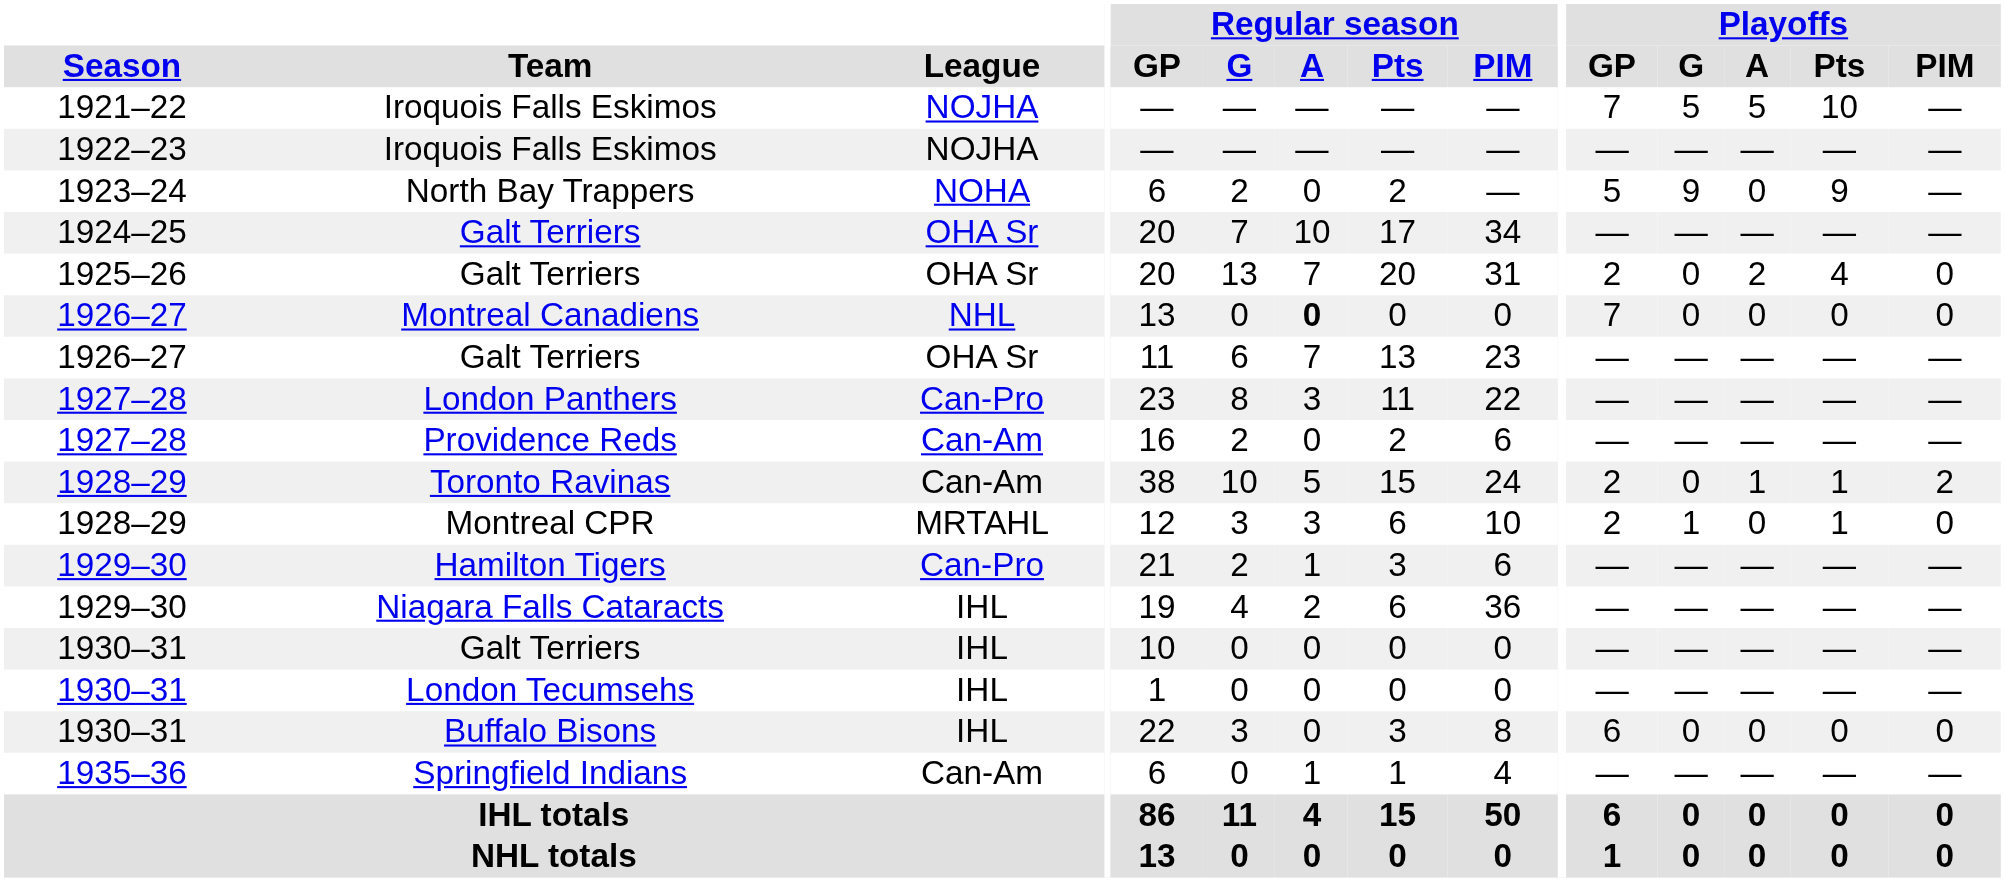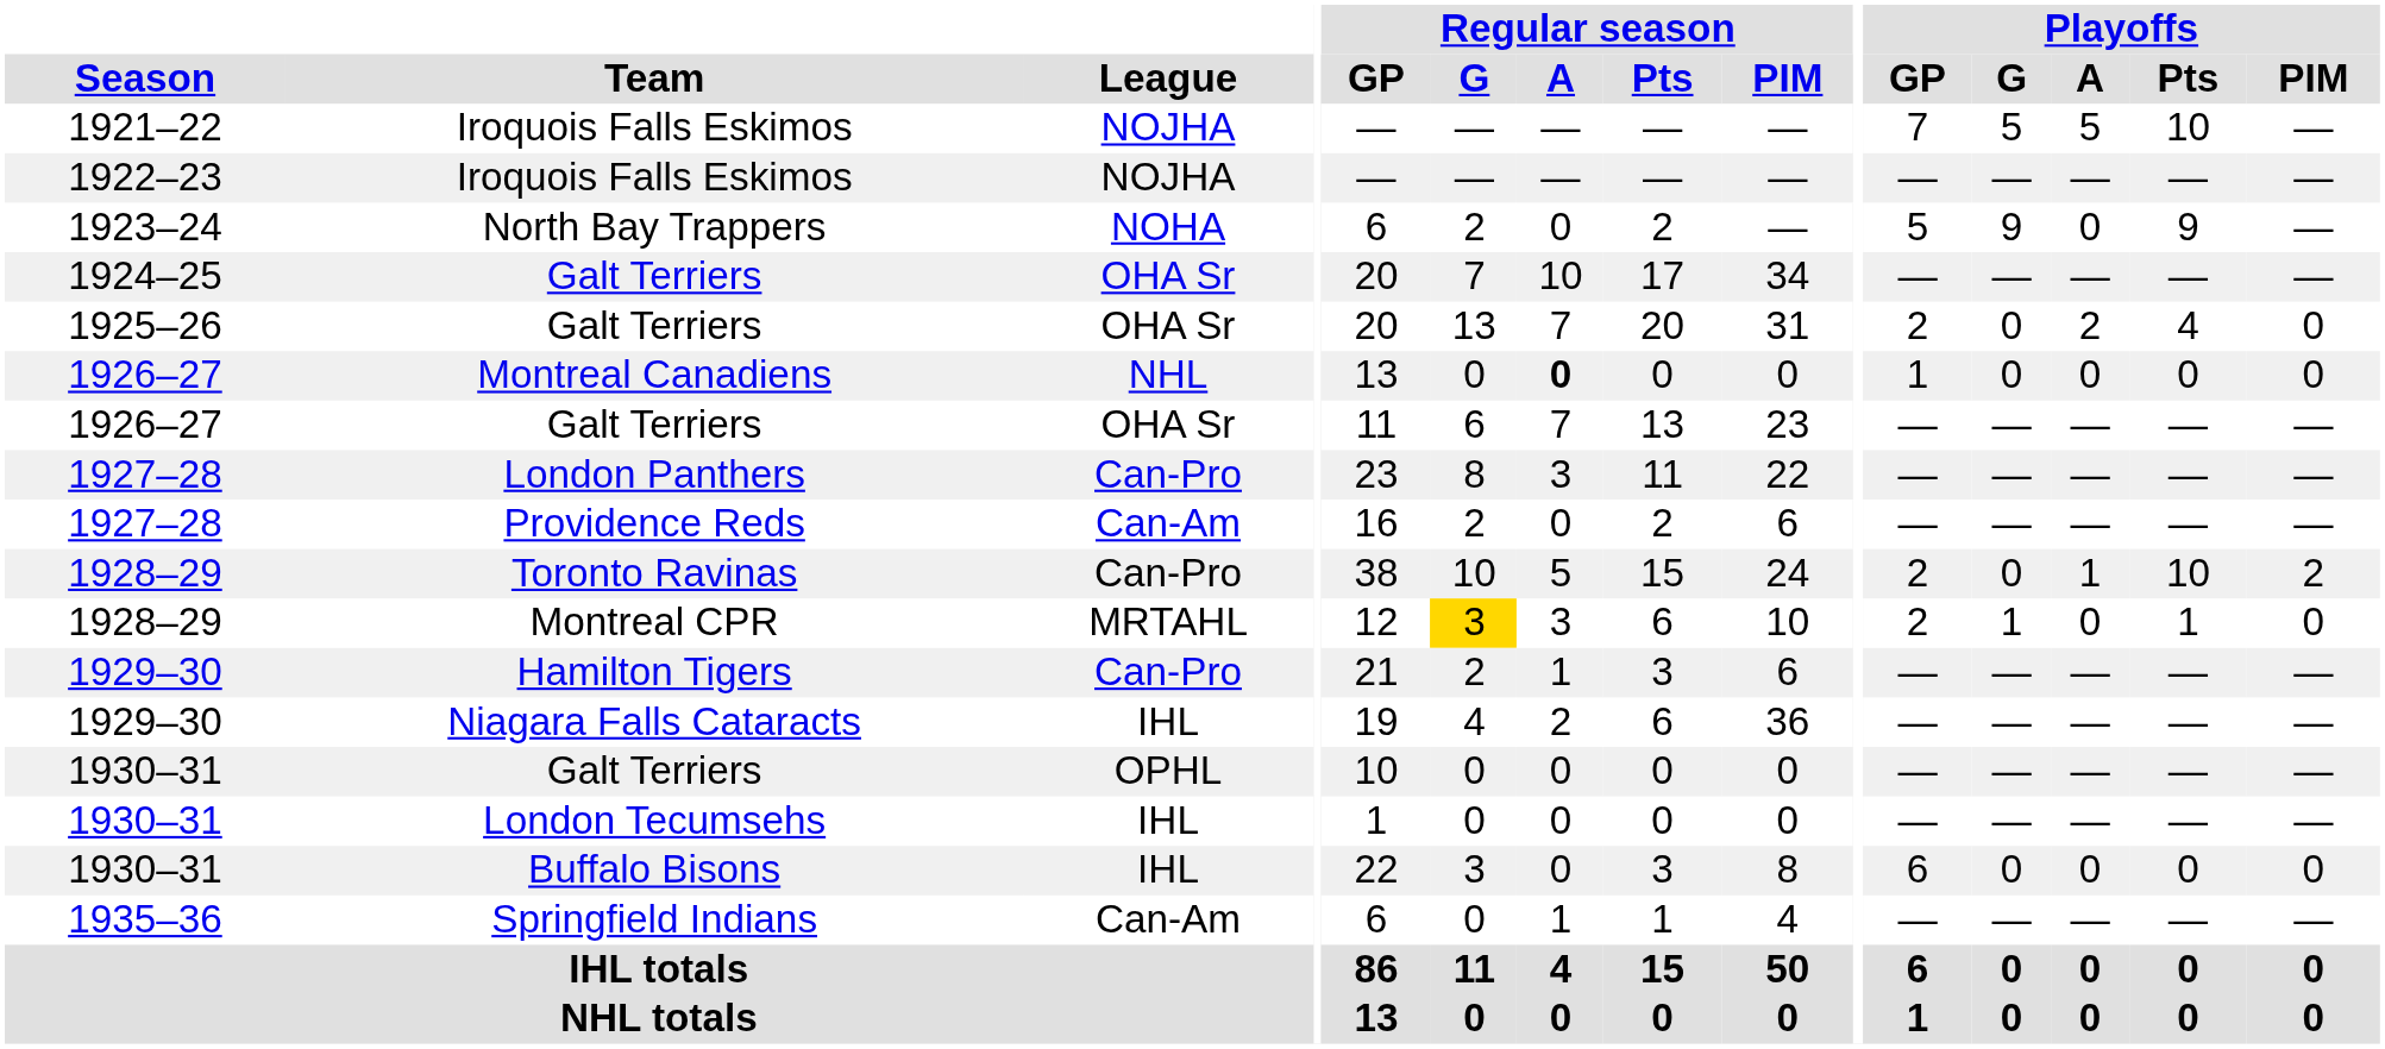Montreal Canadiens | Playoffs / GP: 7 -> 1
Toronto Ravinas | League: Can-Am -> Can-Pro
Toronto Ravinas | Playoffs / Pts: 1 -> 10
Montreal CPR | Regular season / G: no background -> gold background
1930–31 / Galt Terriers | League: IHL -> OPHL
